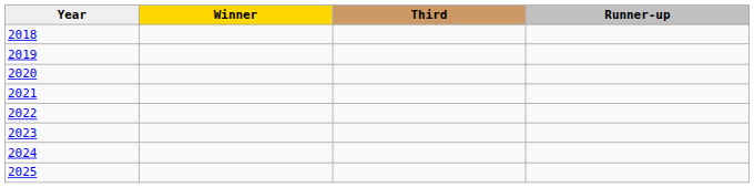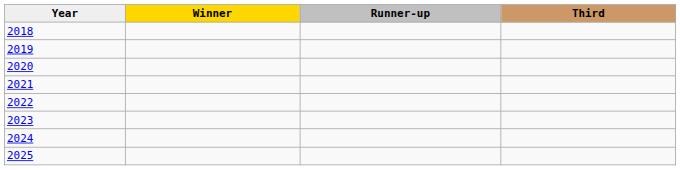columns swapped: Runner-up <-> Third
